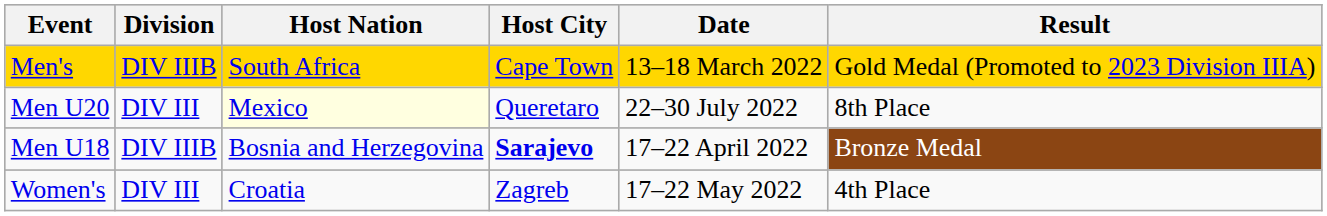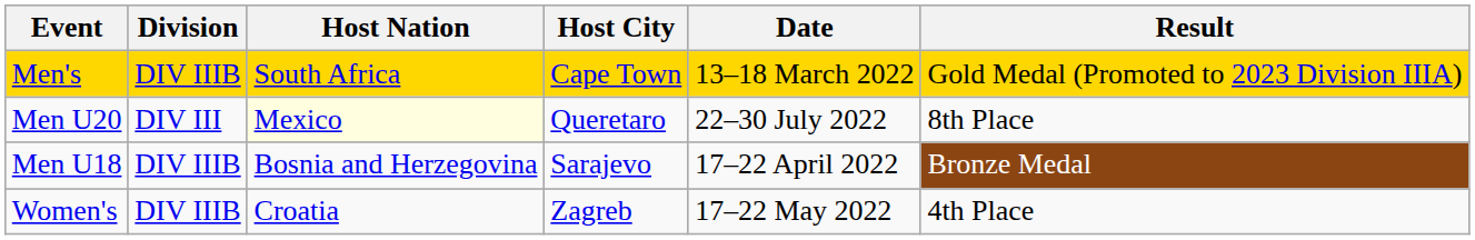Men U18 | Host City: bold -> normal
Women's | Division: DIV III -> DIV IIIB
